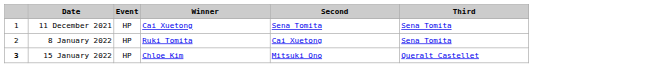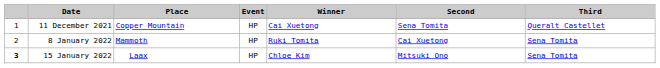+ column: Place | Copper Mountain | Mammoth | Laax
11 December 2021 | Third: Sena Tomita -> Queralt Castellet
15 January 2022 | Third: Queralt Castellet -> Sena Tomita
